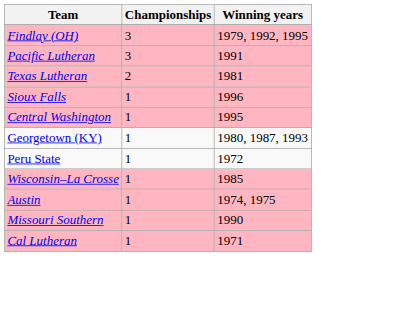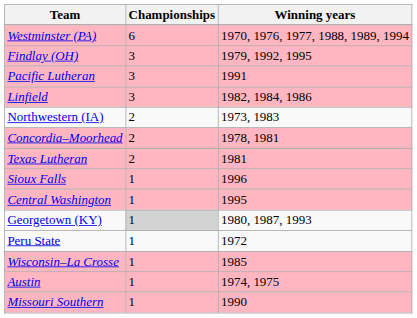+ row: Westminster (PA) | 6 | 1970, 1976, 1977, 1988, 1989, 1994
+ row: Linfield | 3 | 1982, 1984, 1986
+ row: Northwestern (IA) | 2 | 1973, 1983
+ row: Concordia–Moorhead | 2 | 1978, 1981
Georgetown (KY) | Championships: no background -> lightgrey background
- row: Cal Lutheran | 1 | 1971
